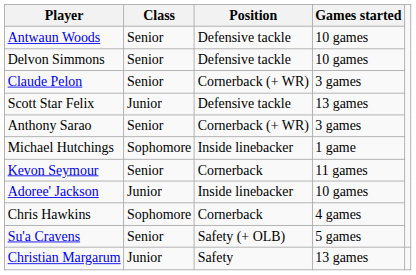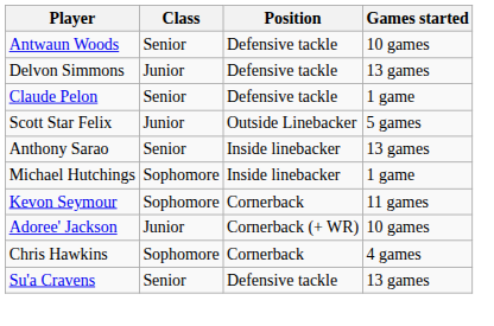Delvon Simmons | Class: Senior -> Junior
Delvon Simmons | Games started: 10 games -> 13 games
Claude Pelon | Position: Cornerback (+ WR) -> Defensive tackle
Claude Pelon | Games started: 3 games -> 1 game
Scott Star Felix | Position: Defensive tackle -> Outside Linebacker
Scott Star Felix | Games started: 13 games -> 5 games
Anthony Sarao | Position: Cornerback (+ WR) -> Inside linebacker
Anthony Sarao | Games started: 3 games -> 13 games
Kevon Seymour | Class: Senior -> Sophomore
Adoree' Jackson | Position: Inside linebacker -> Cornerback (+ WR)
Su'a Cravens | Position: Safety (+ OLB) -> Defensive tackle
Su'a Cravens | Games started: 5 games -> 13 games
- row: Christian Margarum | Junior | Safety | 13 games
